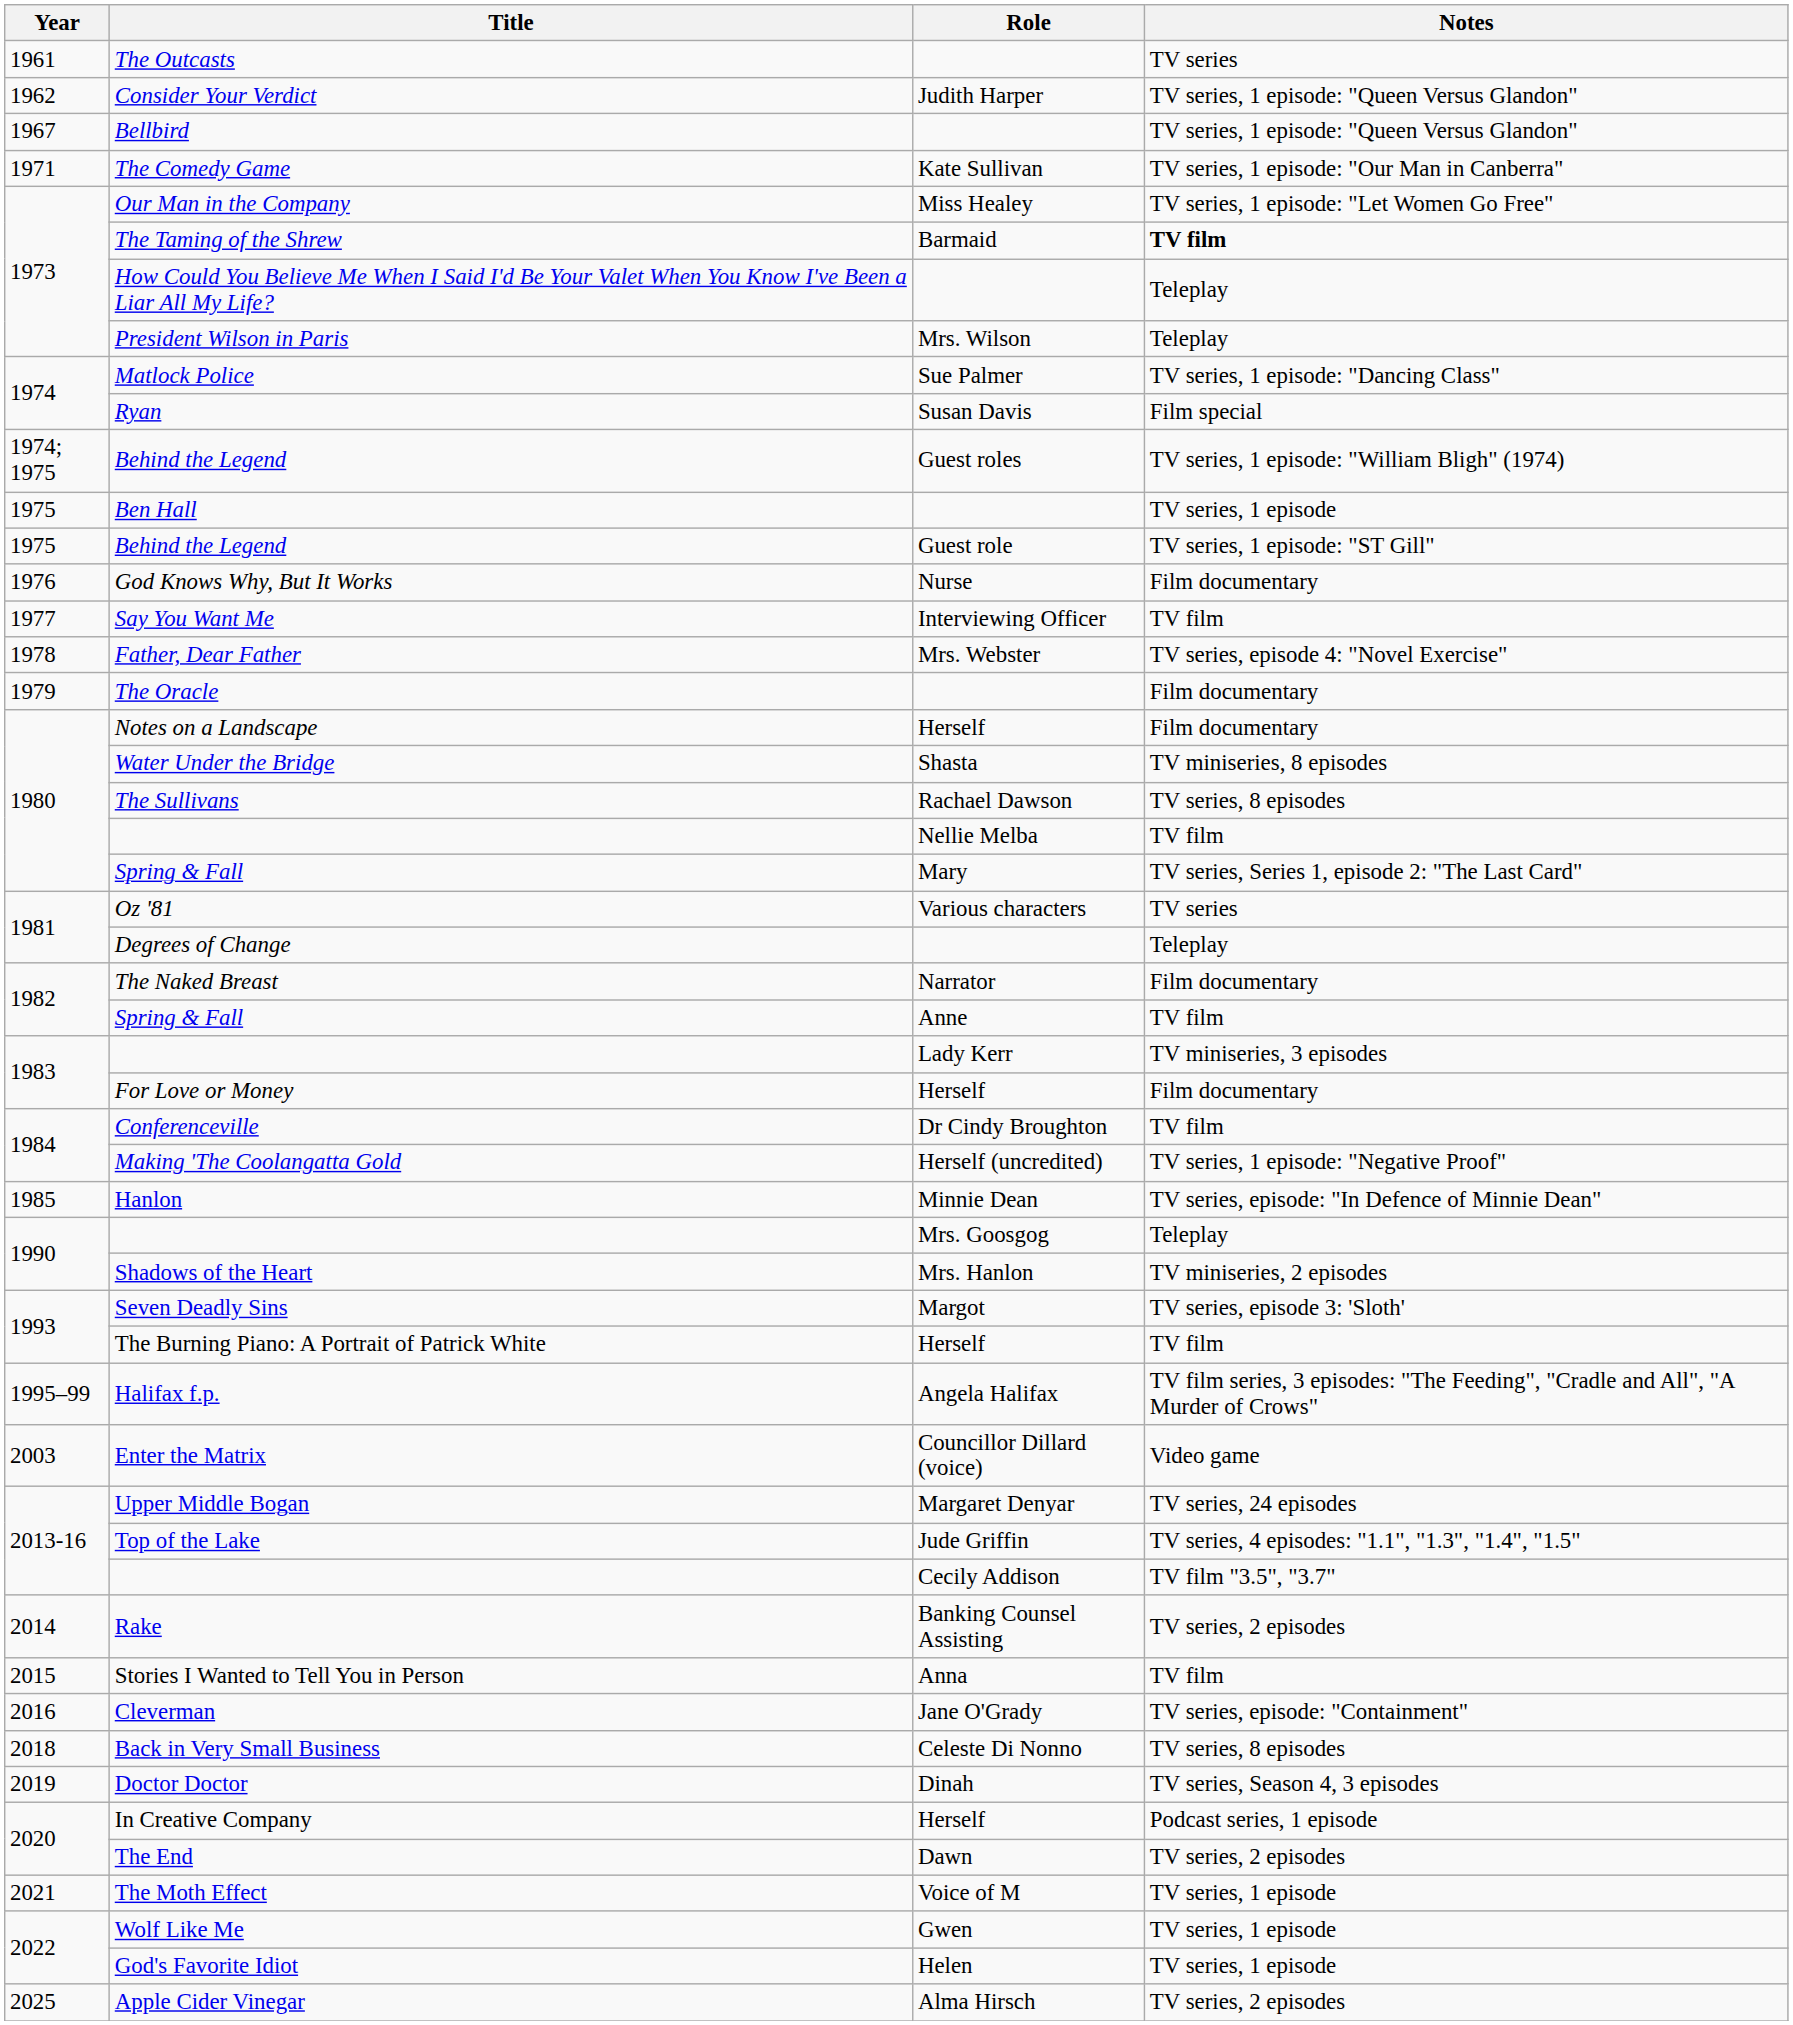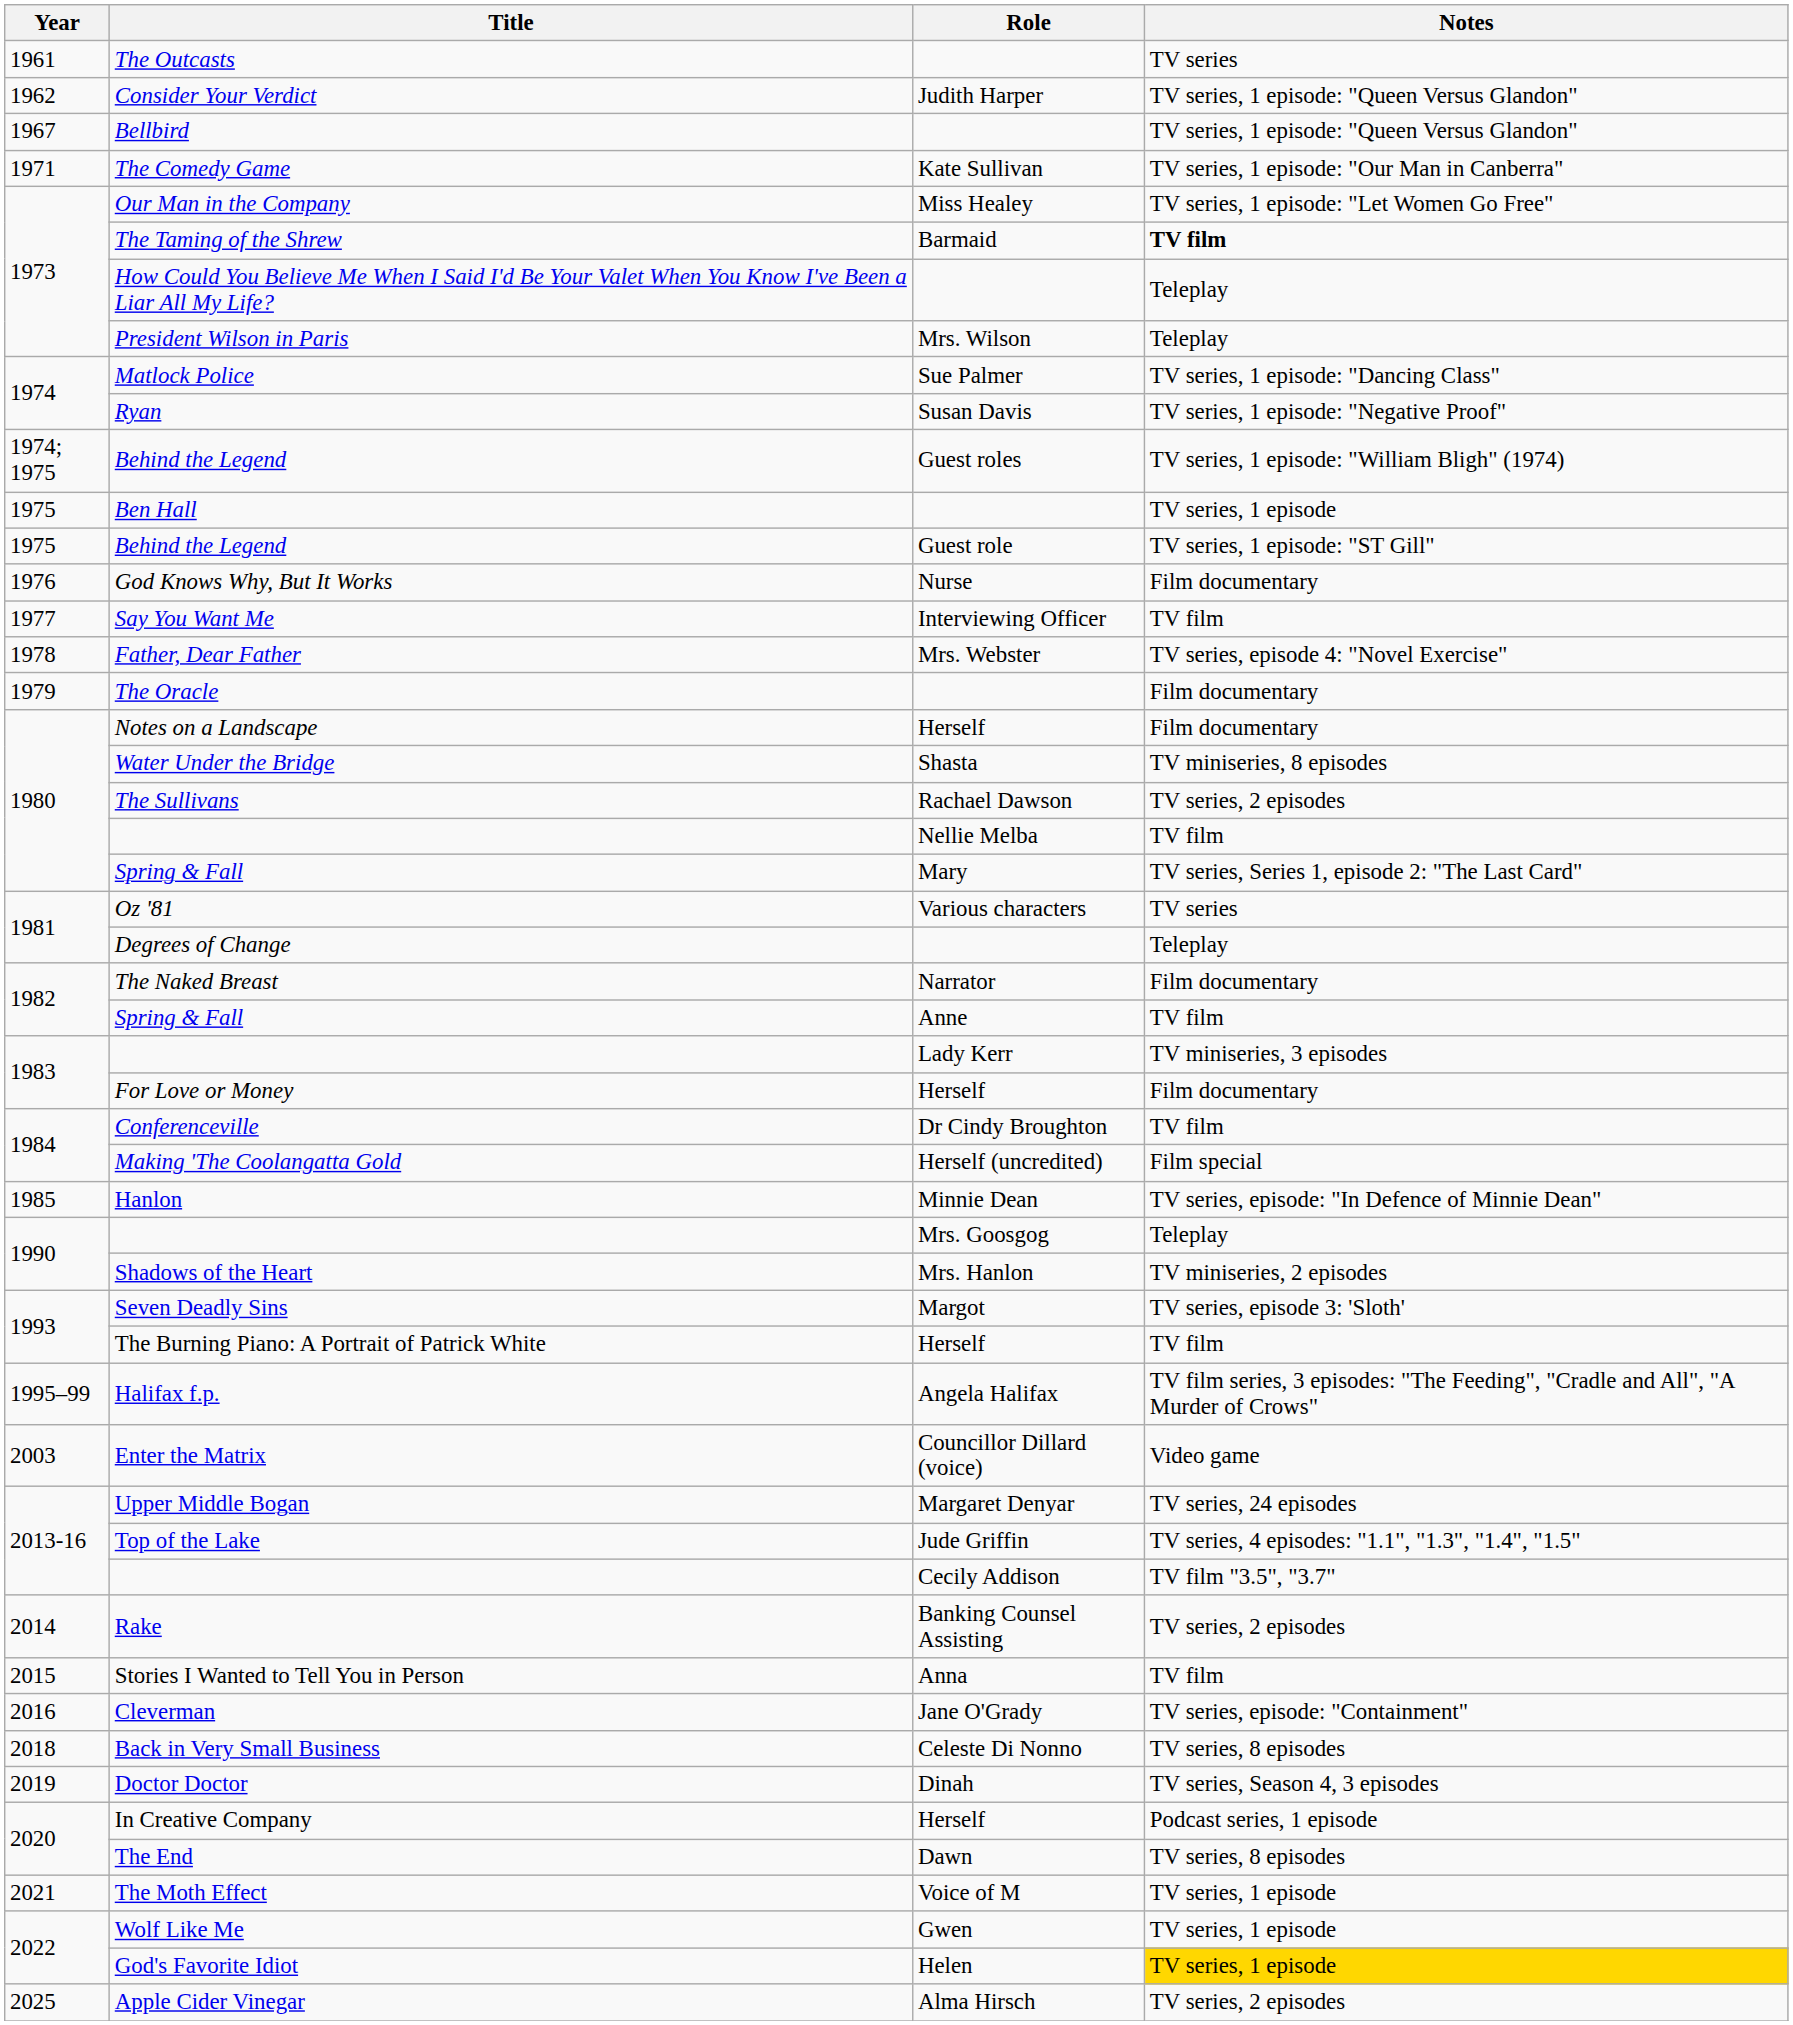Ryan | Notes: Film special -> TV series, 1 episode: "Negative Proof"
The Sullivans | Notes: TV series, 8 episodes -> TV series, 2 episodes
Making 'The Coolangatta Gold | Notes: TV series, 1 episode: "Negative Proof" -> Film special
The End | Notes: TV series, 2 episodes -> TV series, 8 episodes
God's Favorite Idiot | Notes: no background -> gold background
